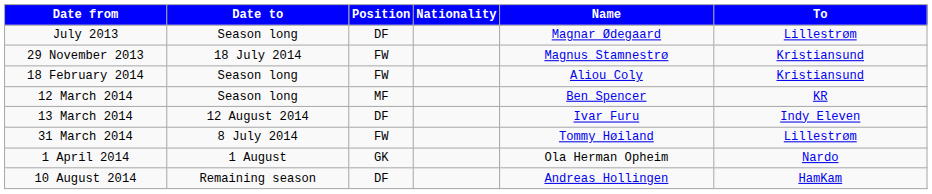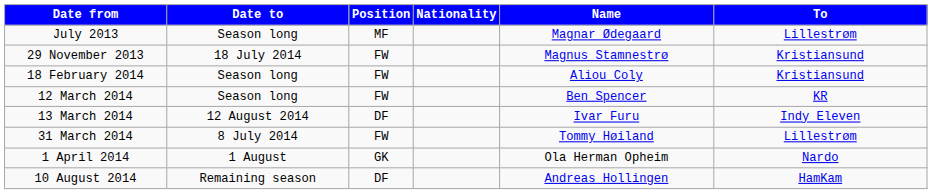July 2013 | Position: DF -> MF
12 March 2014 | Position: MF -> FW
